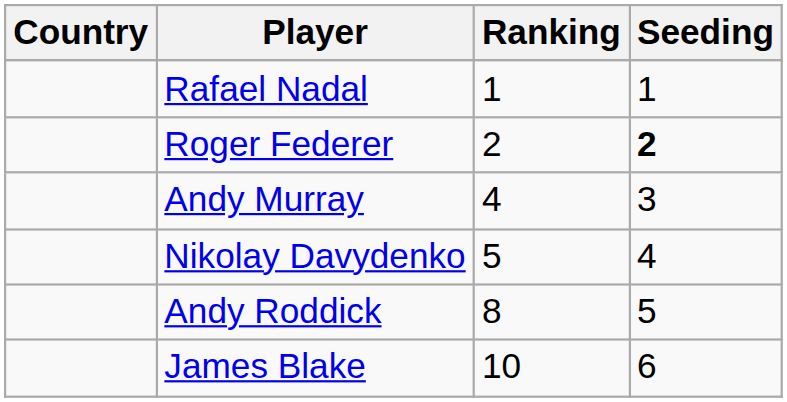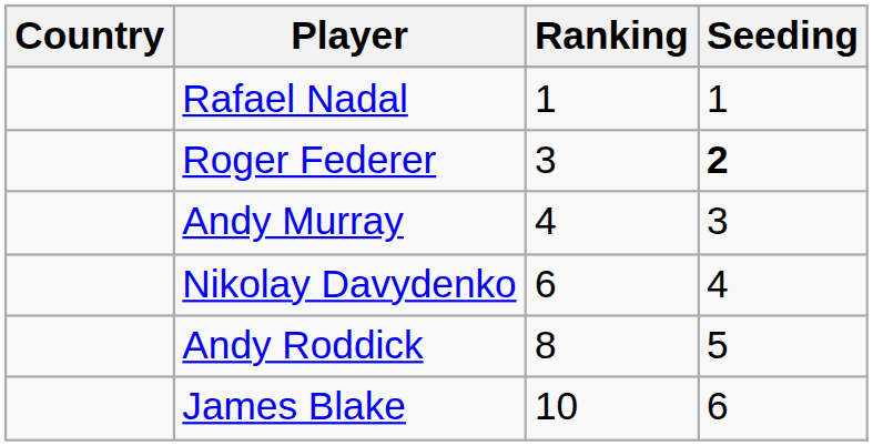Roger Federer | Ranking: 2 -> 3
Nikolay Davydenko | Ranking: 5 -> 6
